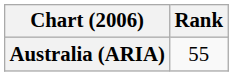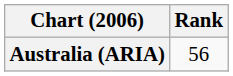Australia (ARIA) | Rank: 55 -> 56
